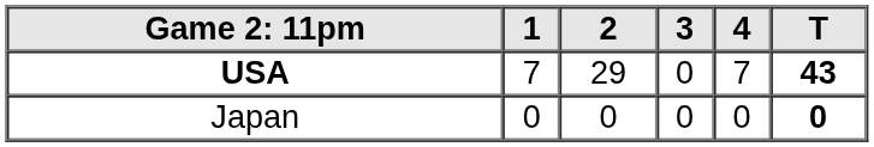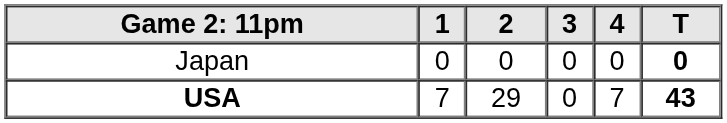rows swapped: Japan <-> USA
